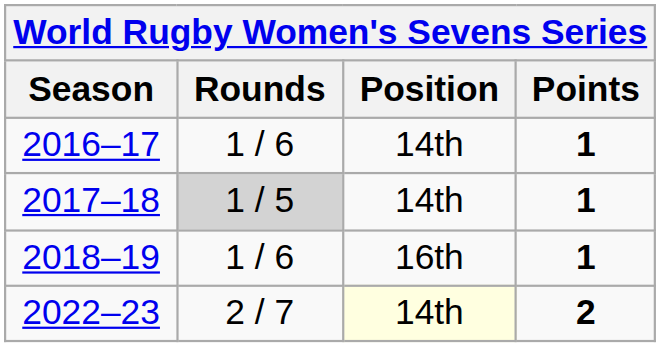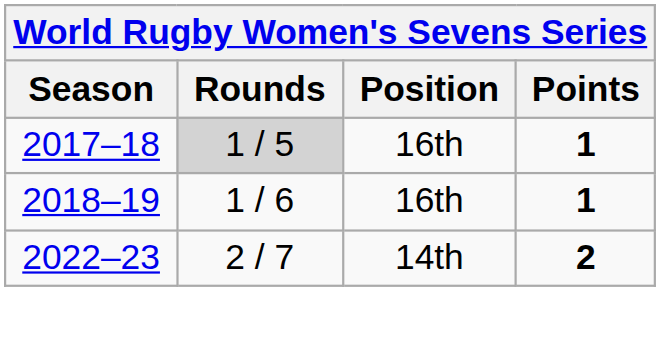- row: 2016–17 | 1 / 6 | 14th | 1
2017–18 | Position: 14th -> 16th
2022–23 | Position: lightyellow background -> no background
